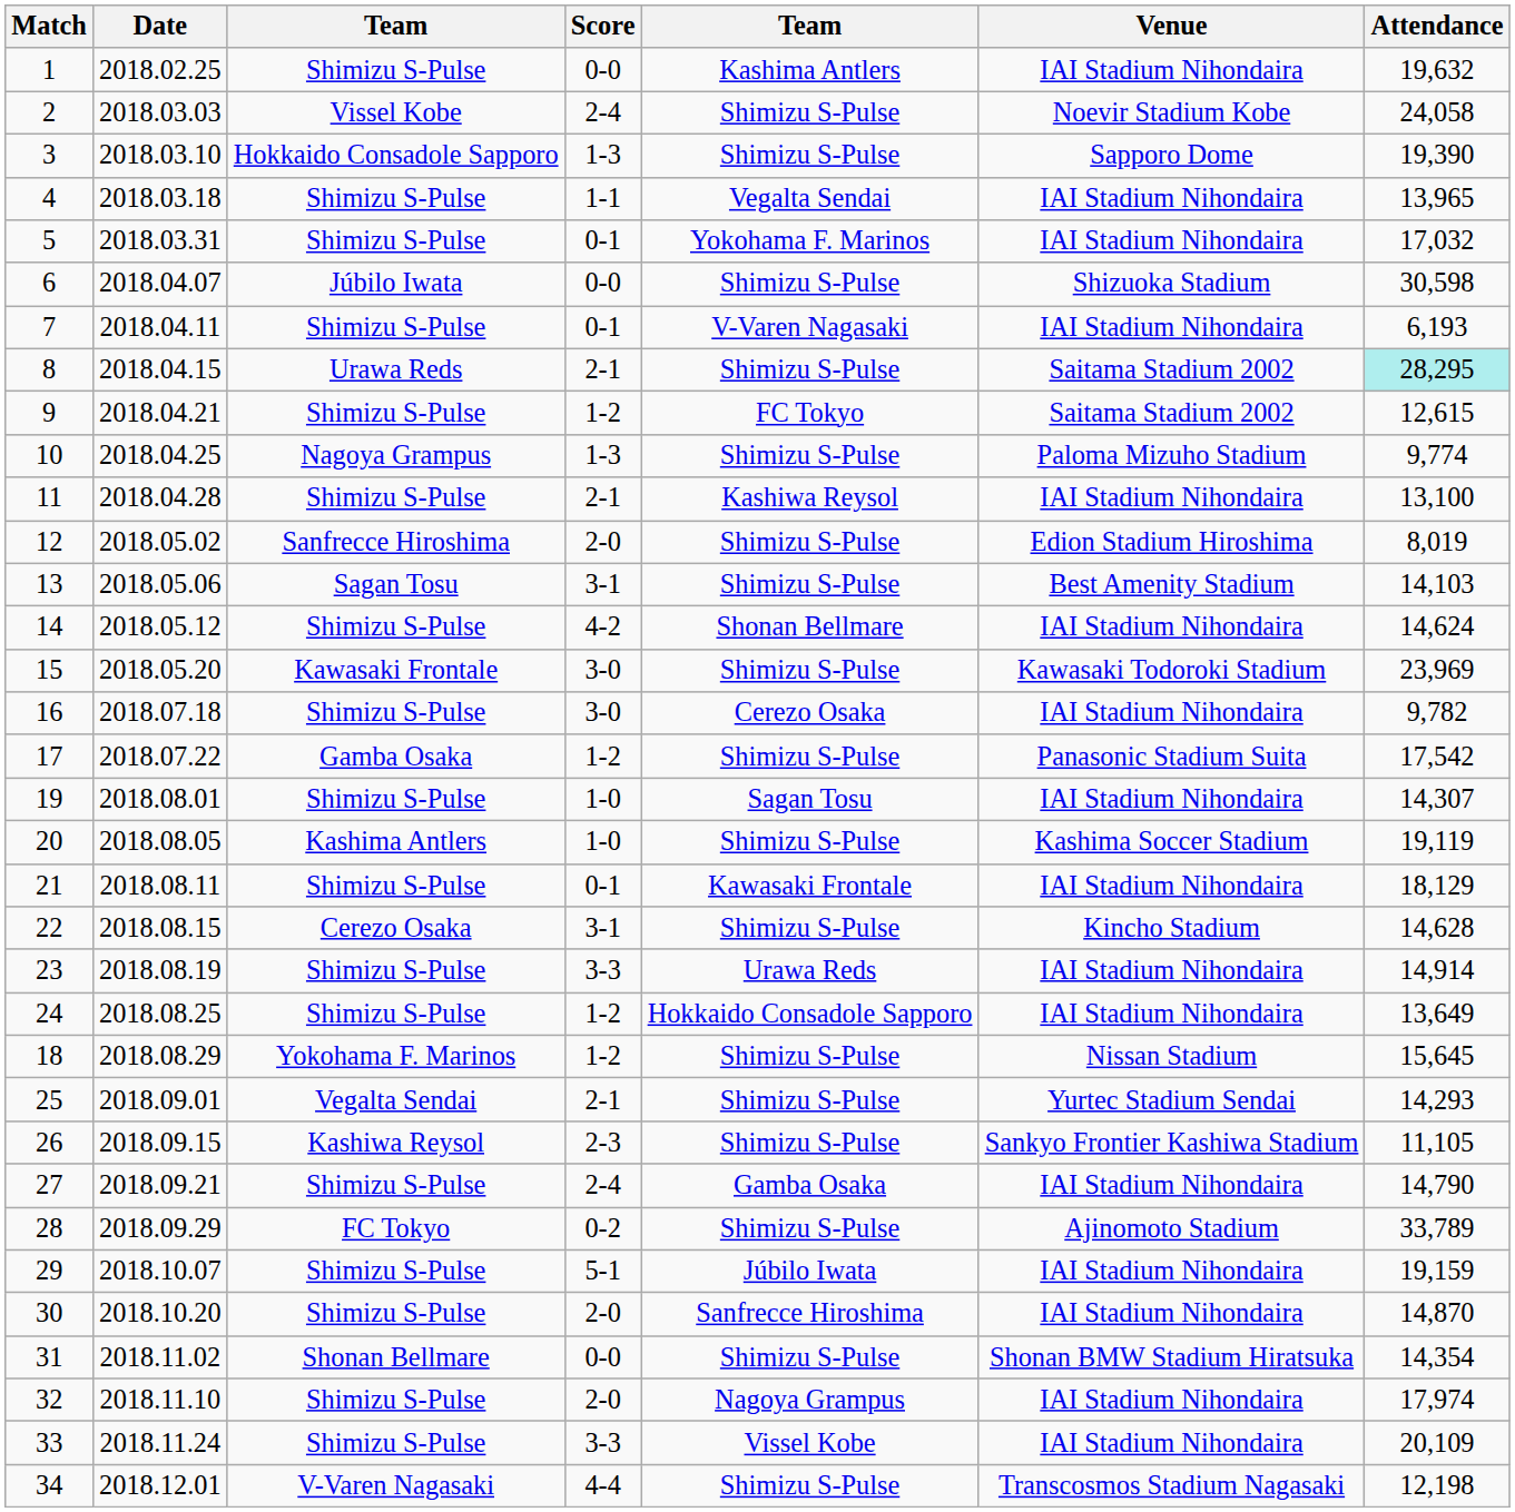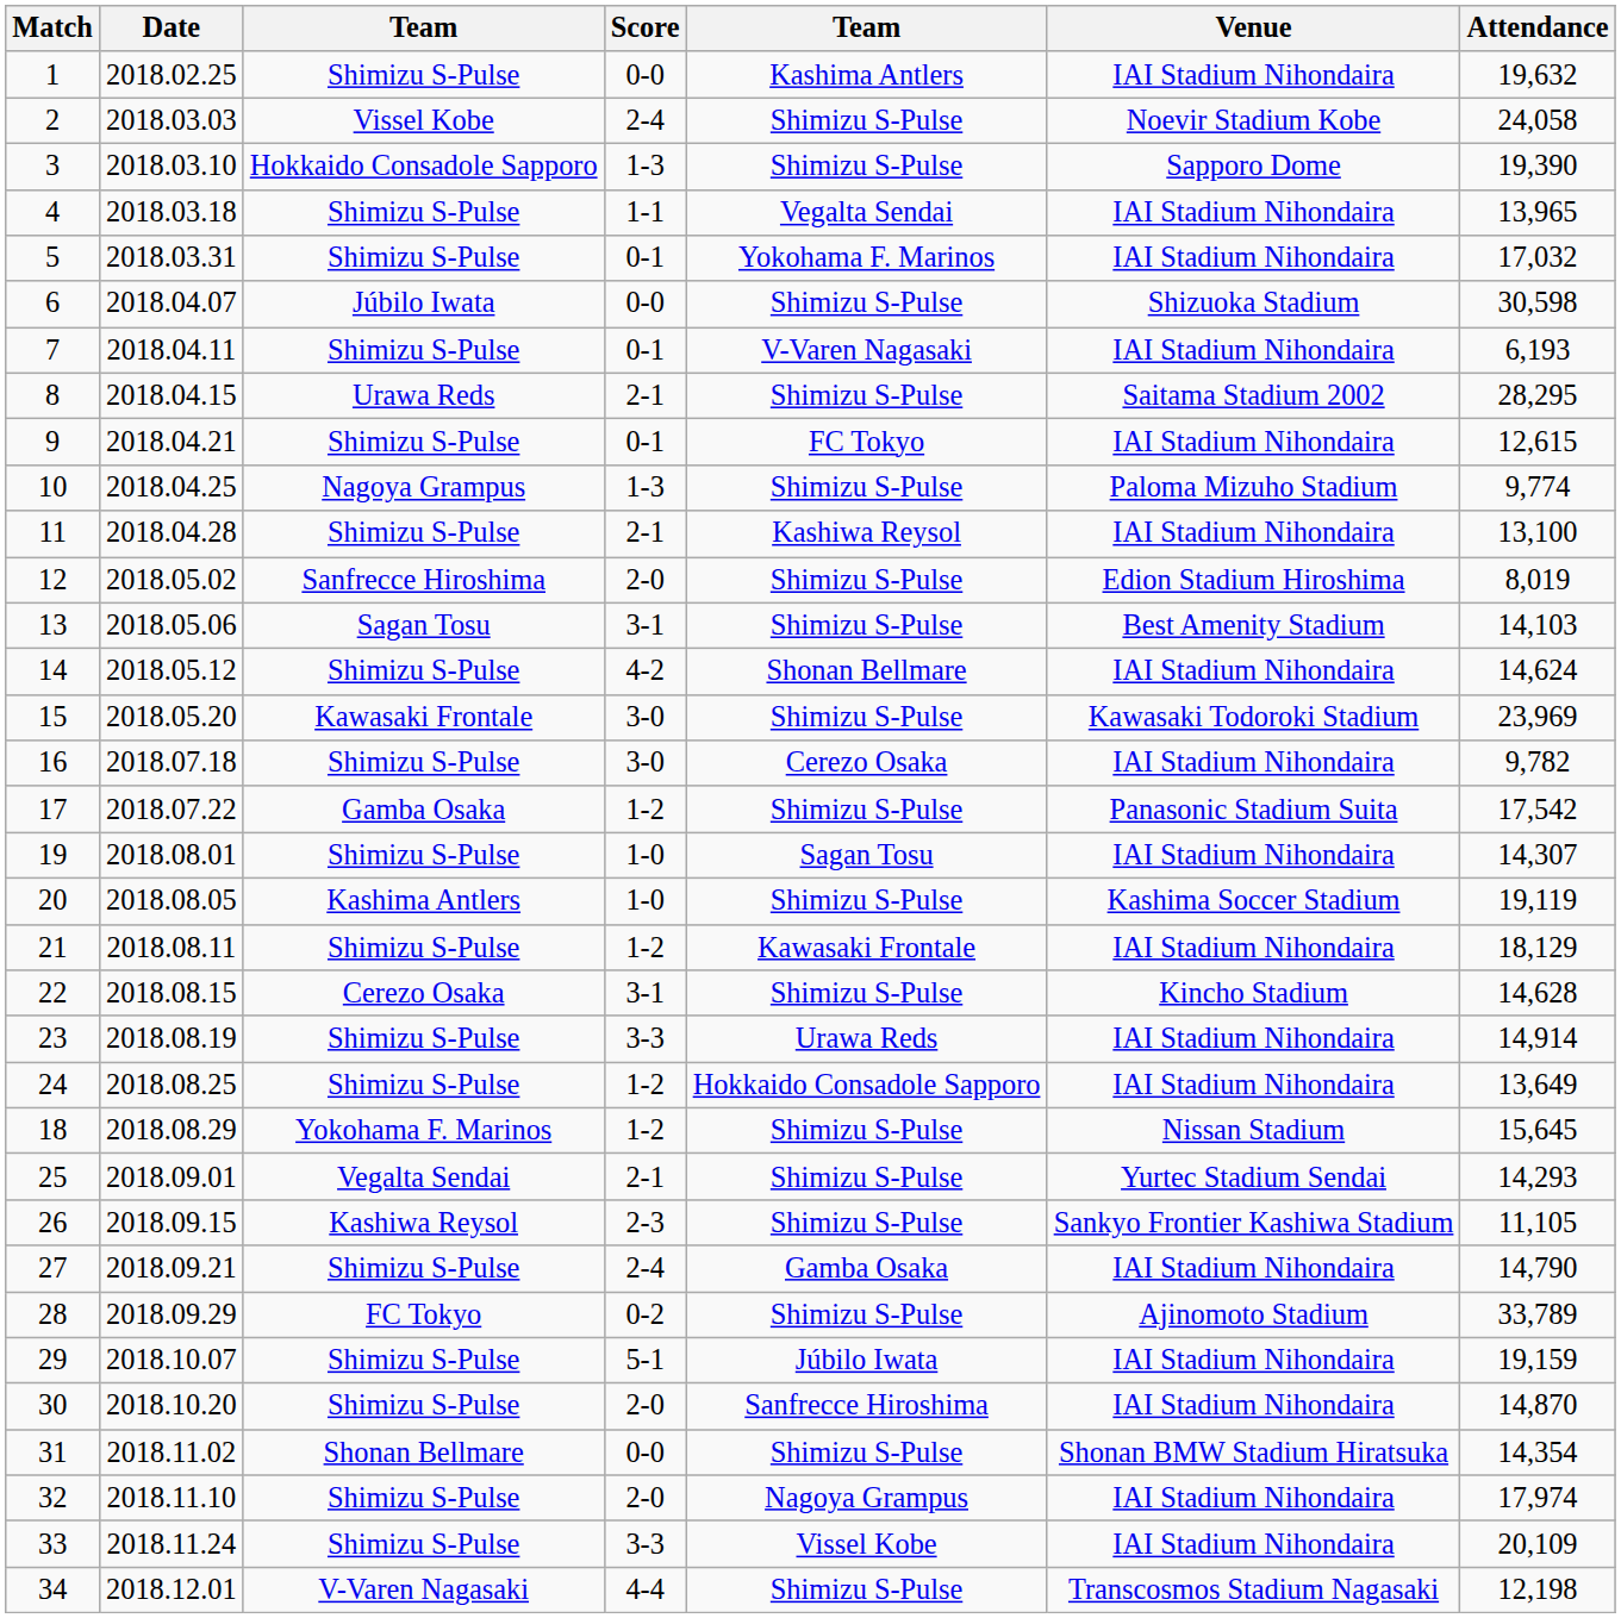8 | Attendance: paleturquoise background -> no background
9 | Score: 1-2 -> 0-1
9 | Venue: Saitama Stadium 2002 -> IAI Stadium Nihondaira
21 | Score: 0-1 -> 1-2
